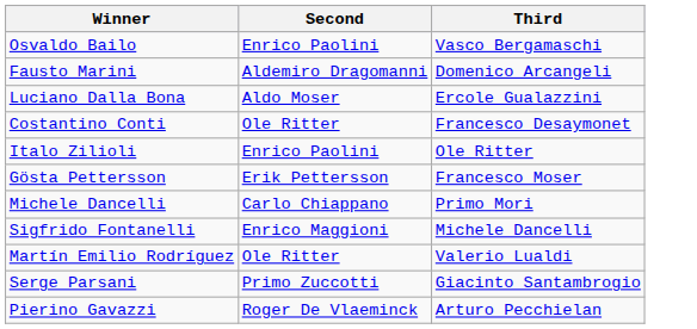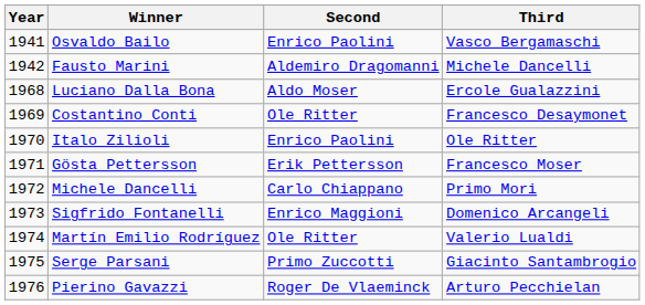+ column: Year | 1941 | 1942 | 1968 | 1969 | 1970 | 1971 | 1972 | 1973 | 1974 | 1975 | 1976
Fausto Marini | Third: Domenico Arcangeli -> Michele Dancelli
Sigfrido Fontanelli | Third: Michele Dancelli -> Domenico Arcangeli
